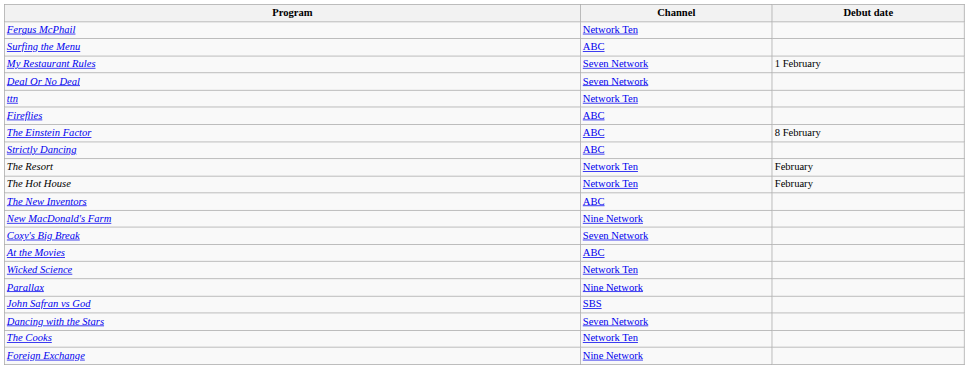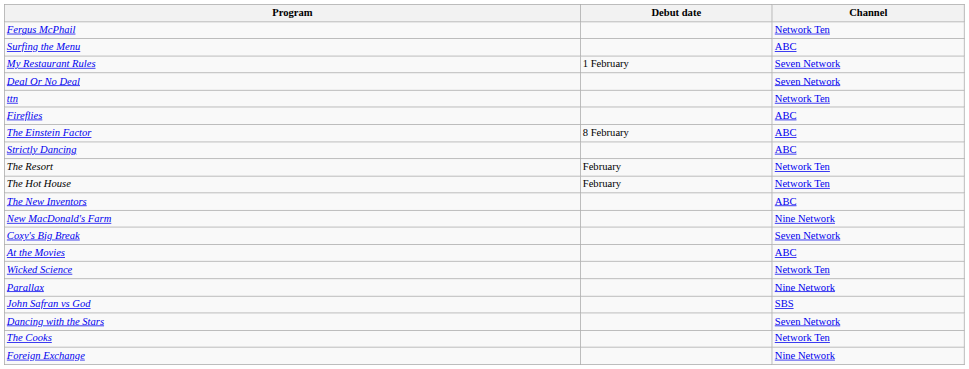columns swapped: Channel <-> Debut date
